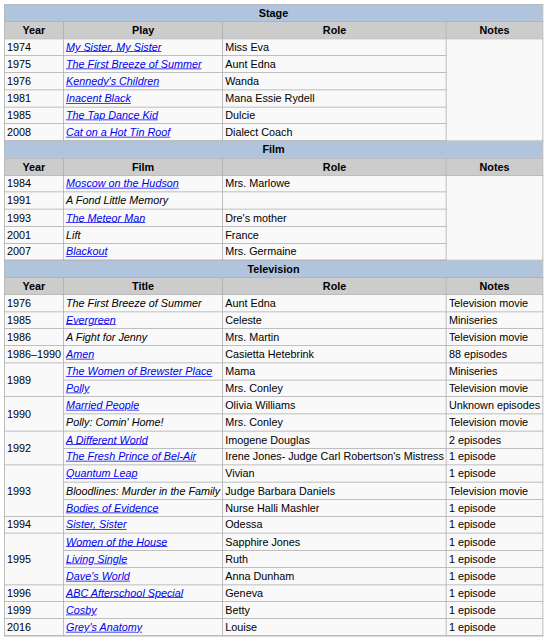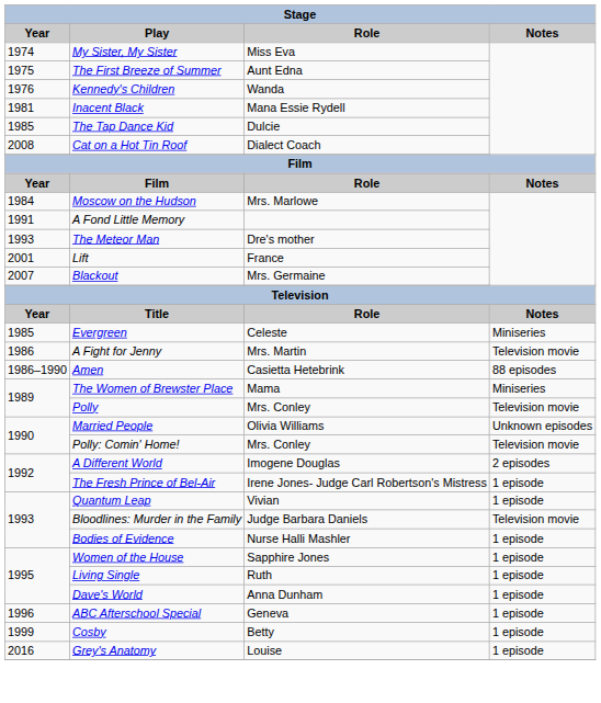- row: 1976 | The First Breeze of Summer | Aunt Edna | Television movie
- row: 1994 | Sister, Sister | Odessa | 1 episode
